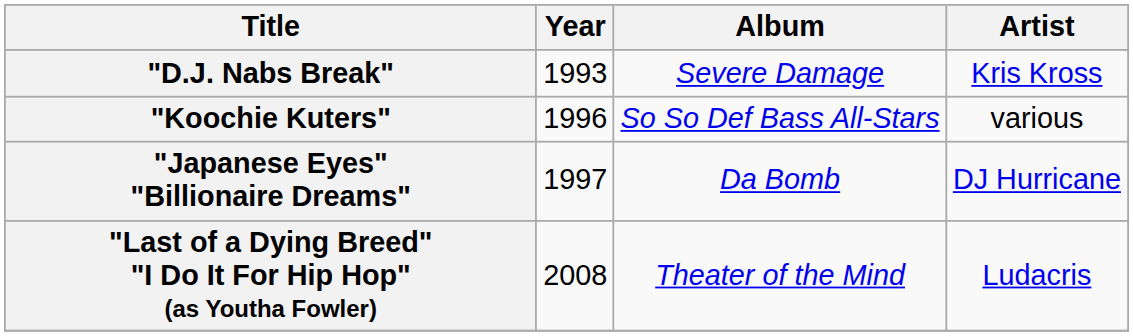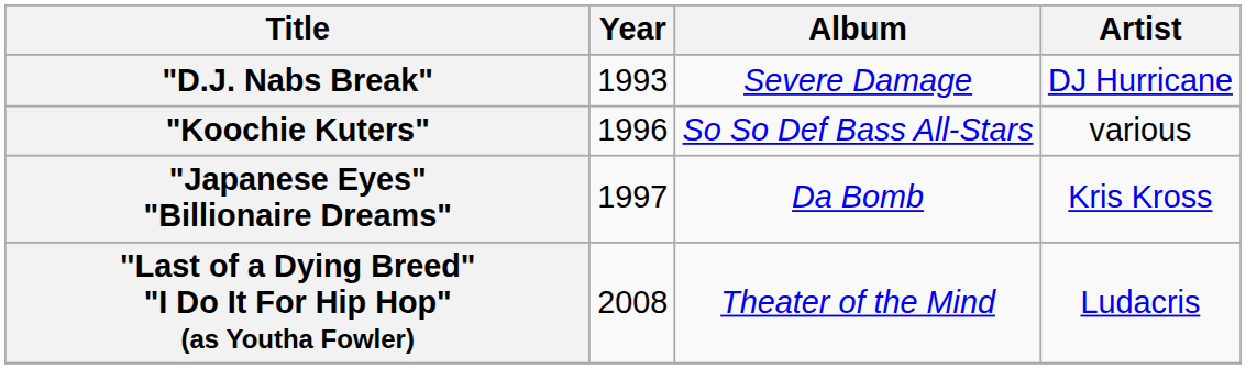"D.J. Nabs Break" | Artist: Kris Kross -> DJ Hurricane
"Japanese Eyes" "Billionaire Dreams" | Artist: DJ Hurricane -> Kris Kross
